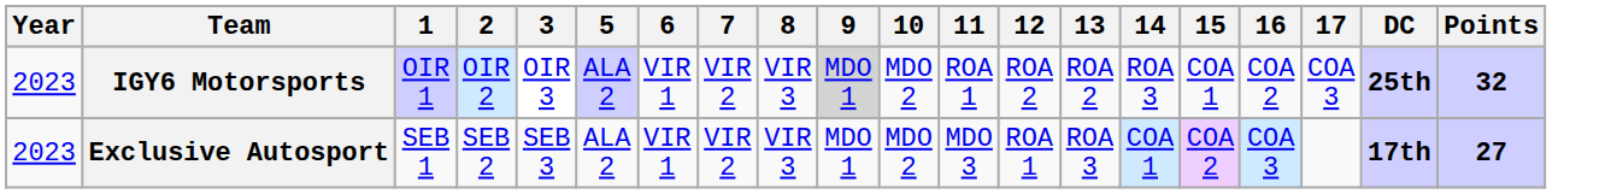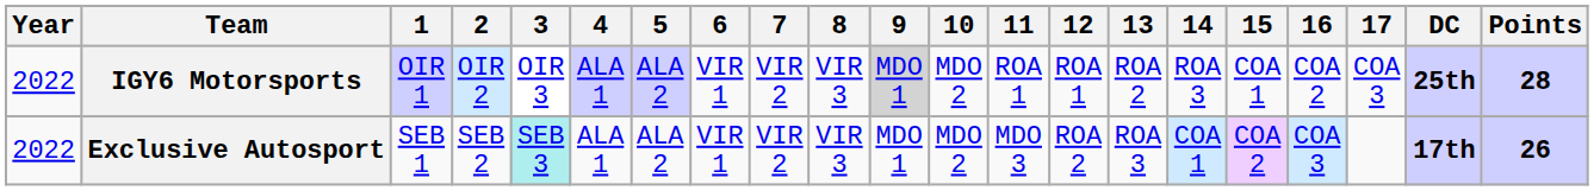+ column: 4 | ALA 1 | ALA 1
IGY6 Motorsports | Year: 2023 -> 2022
IGY6 Motorsports | 12: ROA 2 -> ROA 1
IGY6 Motorsports | Points: 32 -> 28
Exclusive Autosport | Year: 2023 -> 2022
Exclusive Autosport | 3: no background -> paleturquoise background
Exclusive Autosport | 12: ROA 1 -> ROA 2
Exclusive Autosport | Points: 27 -> 26
